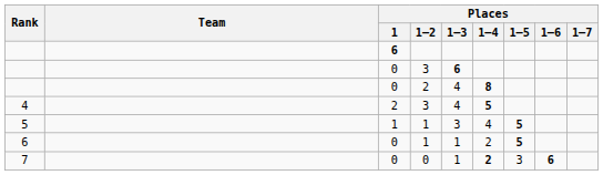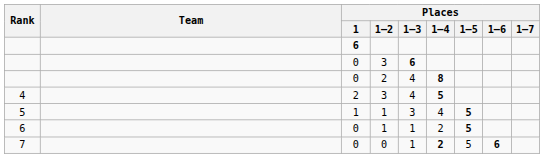7 | Places / 1–5: 3 -> 5
